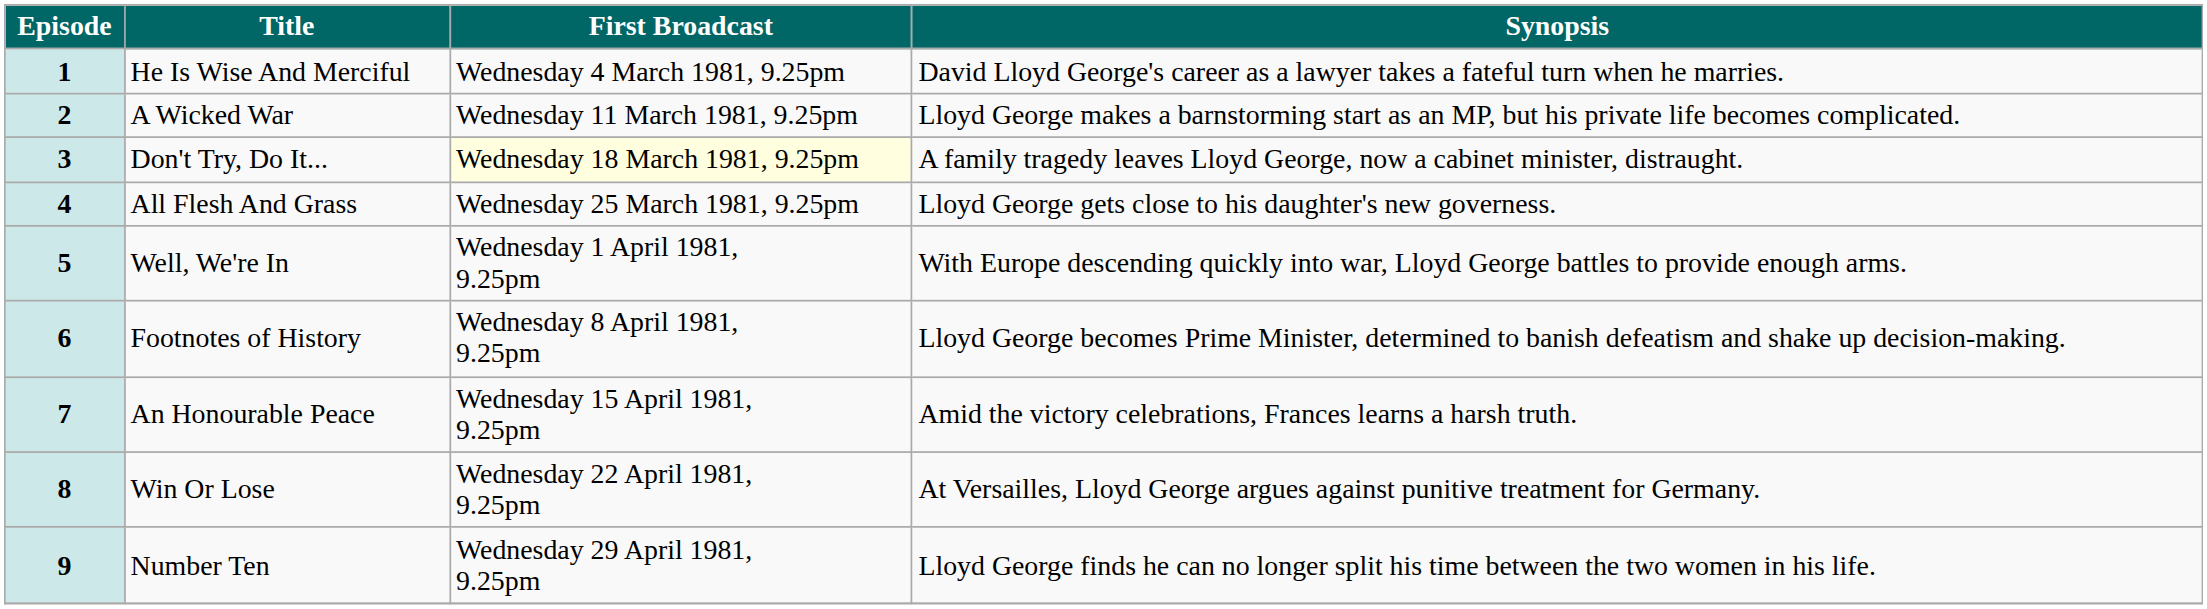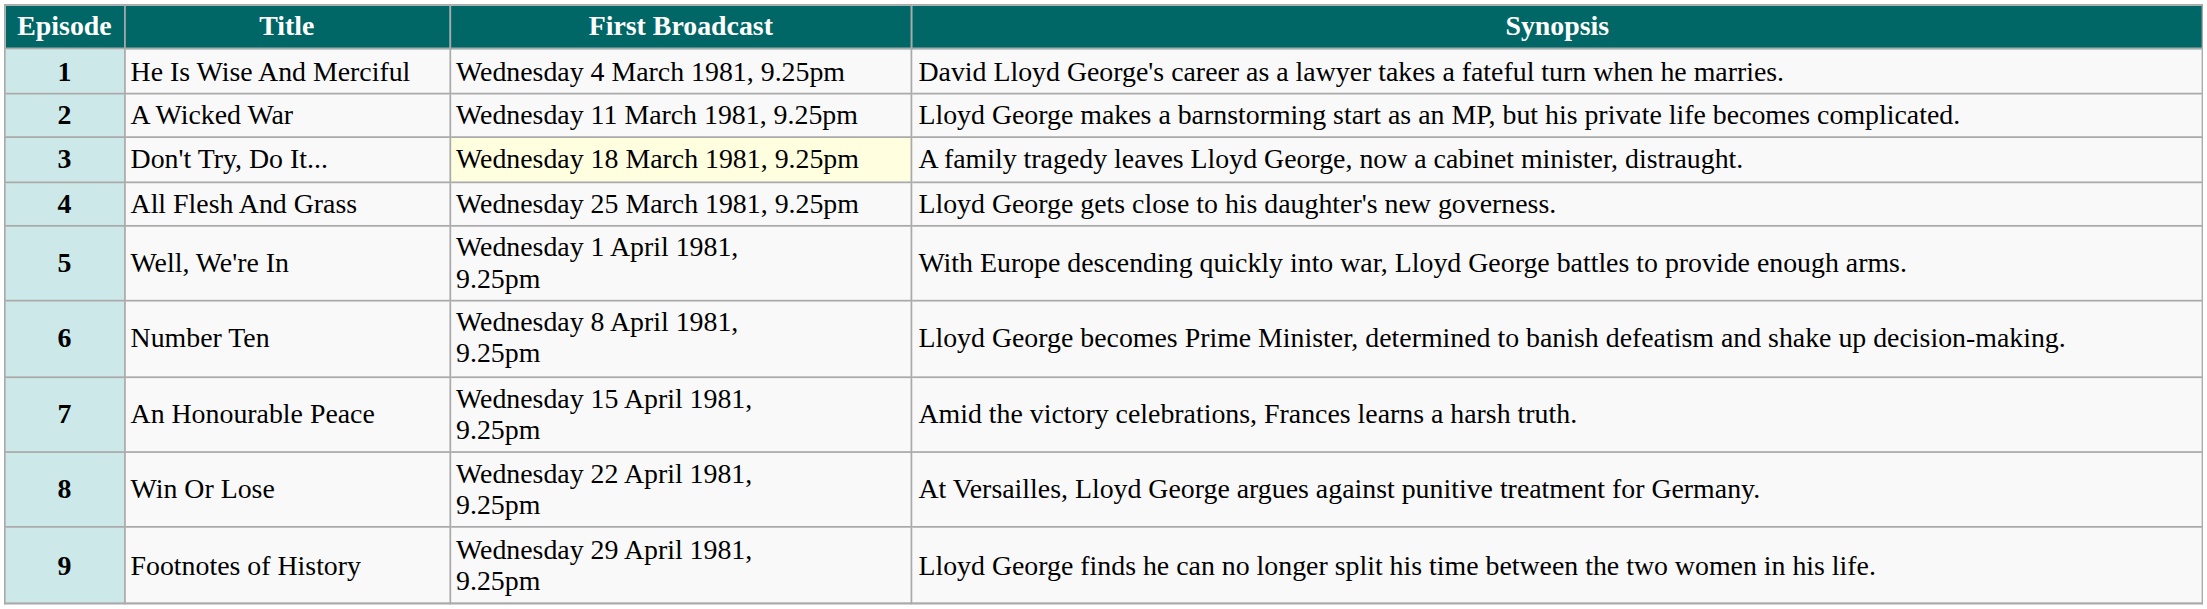6 | Title: Footnotes of History -> Number Ten
9 | Title: Number Ten -> Footnotes of History
